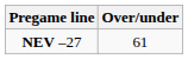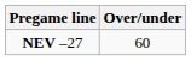NEV –27 | Over/under: 61 -> 60
